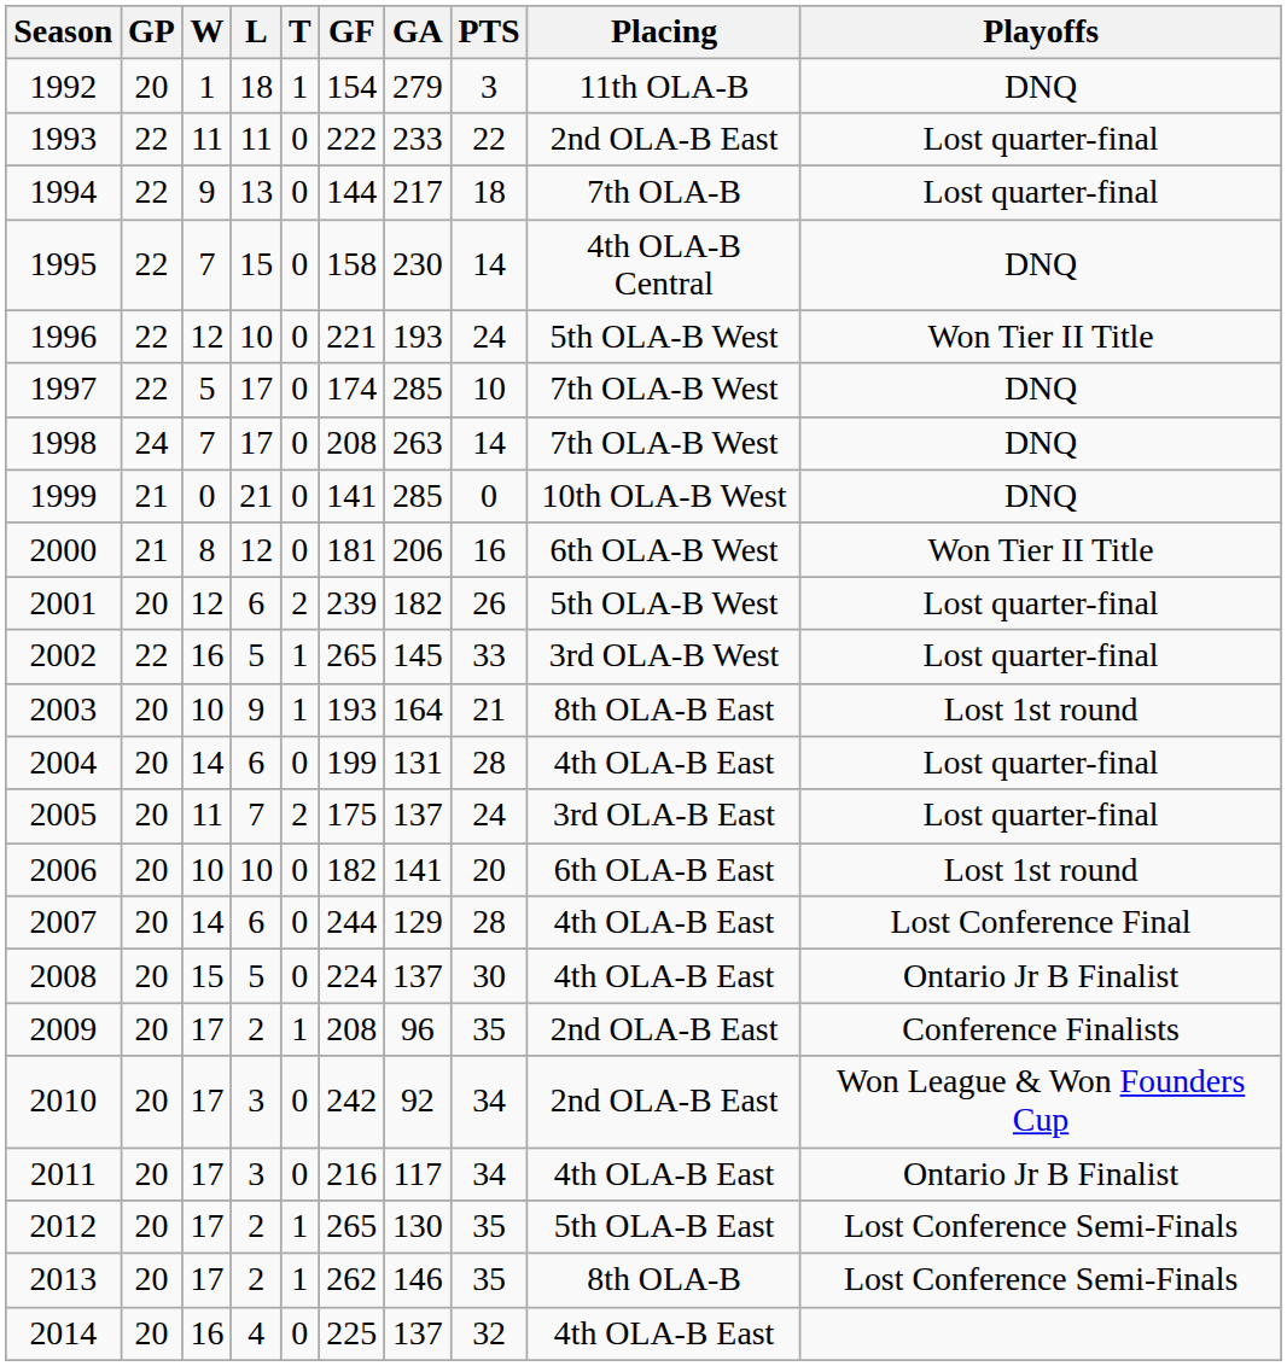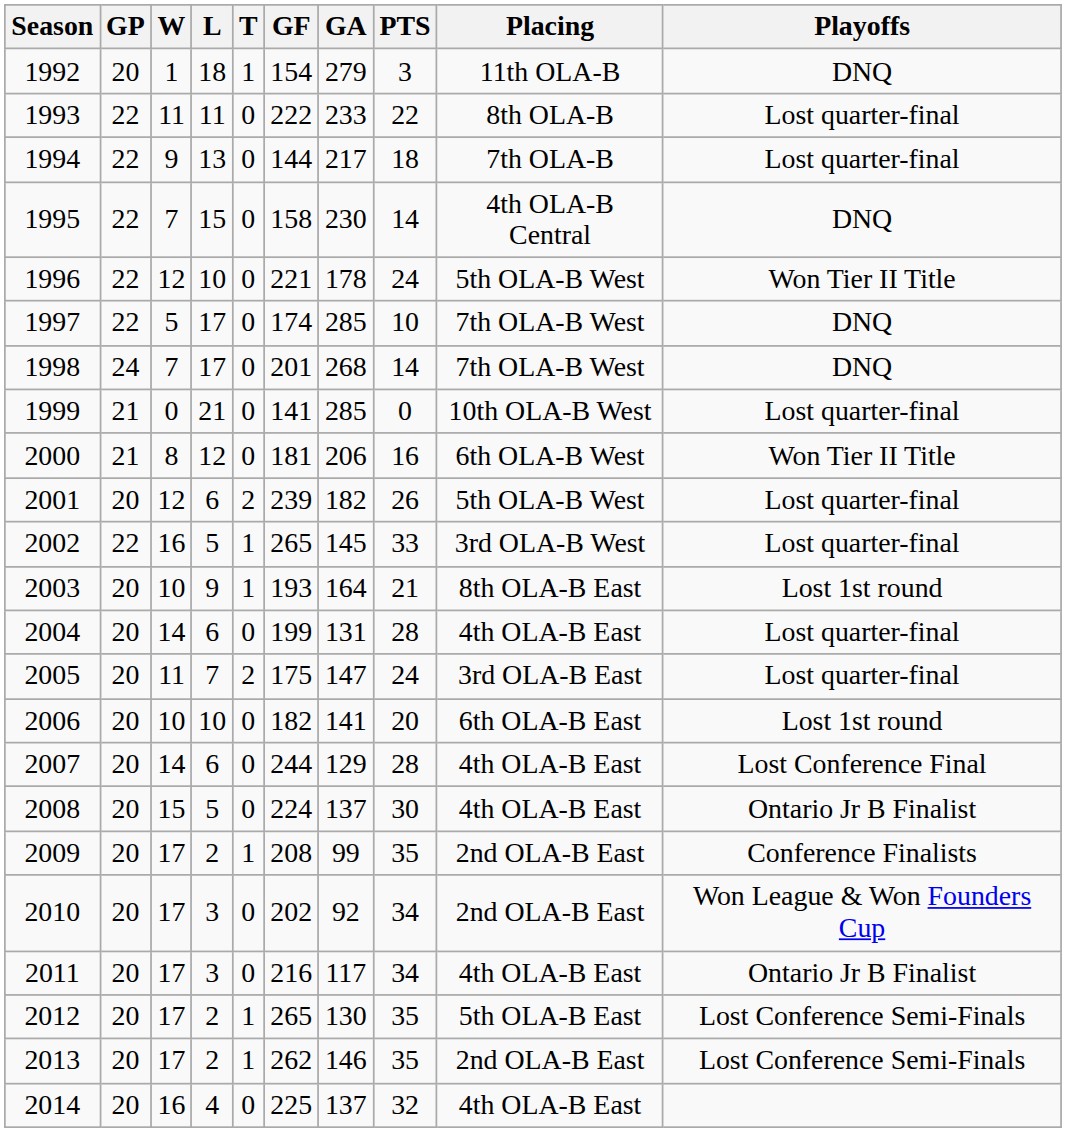1993 | Placing: 2nd OLA-B East -> 8th OLA-B
1996 | GA: 193 -> 178
1998 | GF: 208 -> 201
1998 | GA: 263 -> 268
1999 | Playoffs: DNQ -> Lost quarter-final
2005 | GA: 137 -> 147
2009 | GA: 96 -> 99
2010 | GF: 242 -> 202
2013 | Placing: 8th OLA-B -> 2nd OLA-B East
